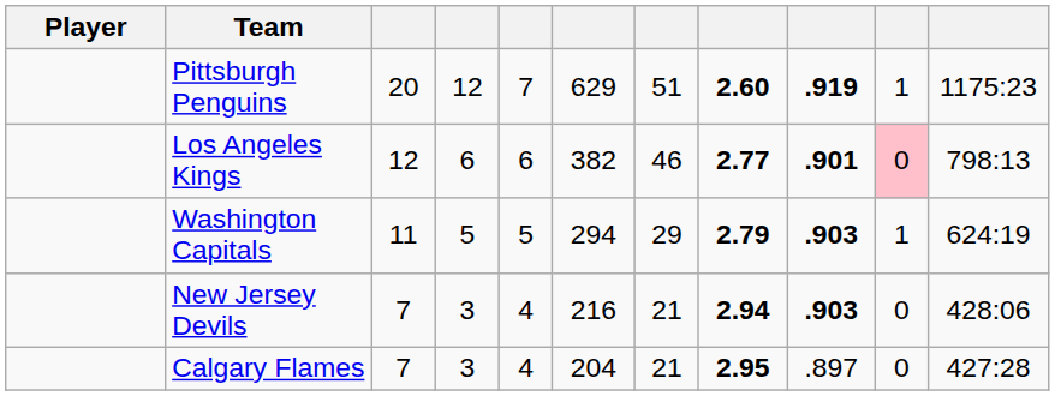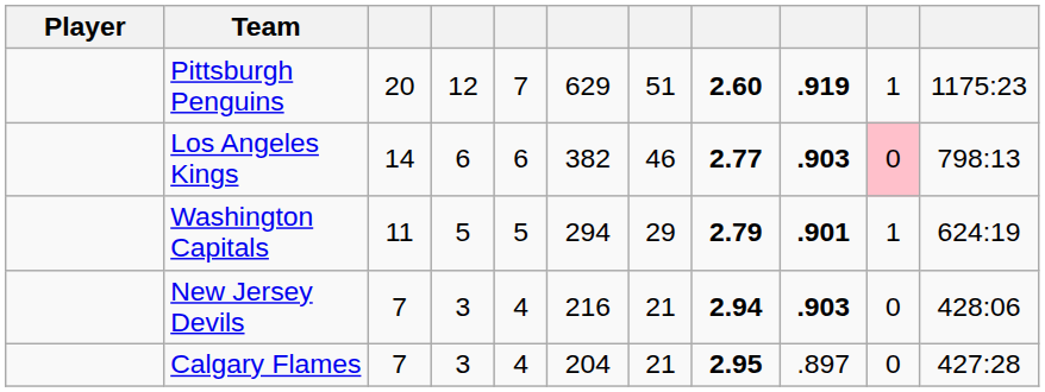Los Angeles Kings | column 3: 12 -> 14
Los Angeles Kings | column 9: .901 -> .903
Washington Capitals | column 9: .903 -> .901
